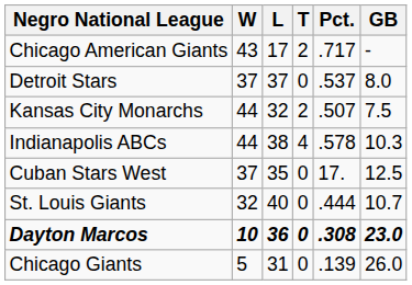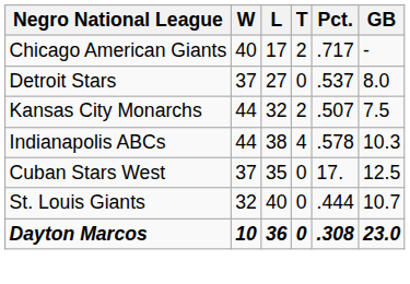Chicago American Giants | W: 43 -> 40
Detroit Stars | L: 37 -> 27
- row: Chicago Giants | 5 | 31 | 0 | .139 | 26.0
